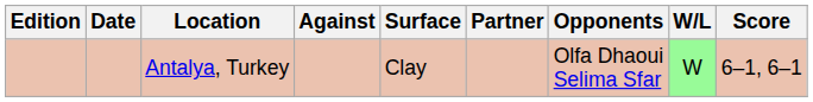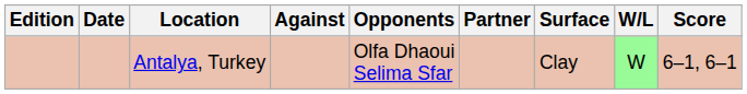columns swapped: Surface <-> Opponents
